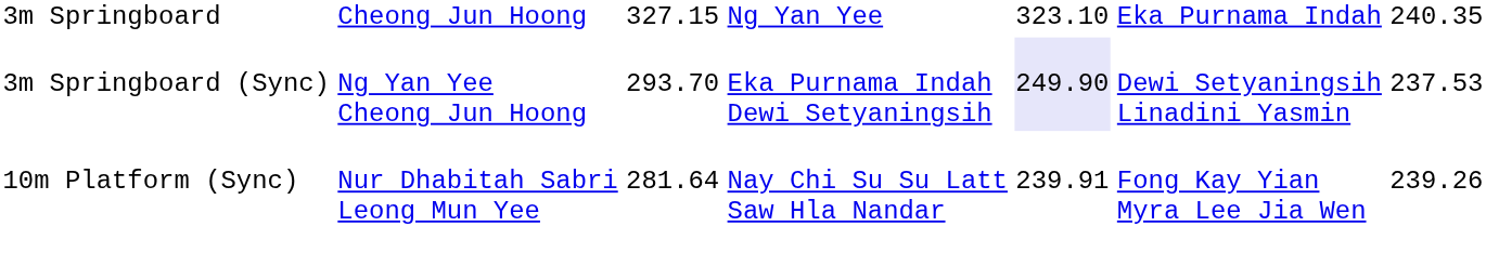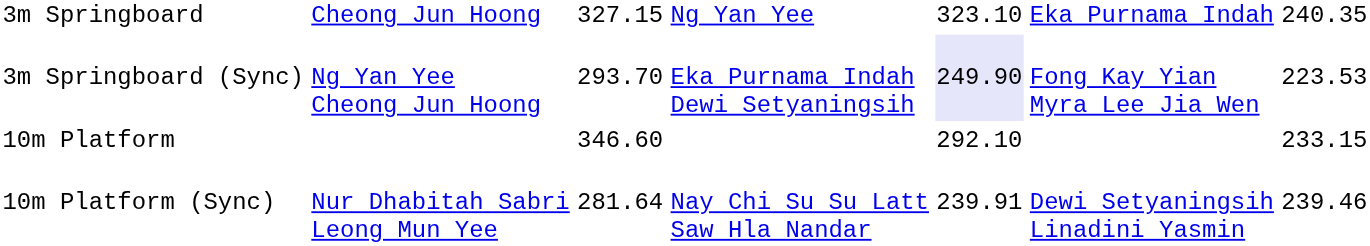3m Springboard (Sync) | column 6: Dewi Setyaningsih Linadini Yasmin -> Fong Kay Yian Myra Lee Jia Wen
3m Springboard (Sync) | column 7: 237.53 -> 223.53
+ row: 10m Platform | 346.60 | 292.10 | 233.15
10m Platform (Sync) | column 6: Fong Kay Yian Myra Lee Jia Wen -> Dewi Setyaningsih Linadini Yasmin
10m Platform (Sync) | column 7: 239.26 -> 239.46
